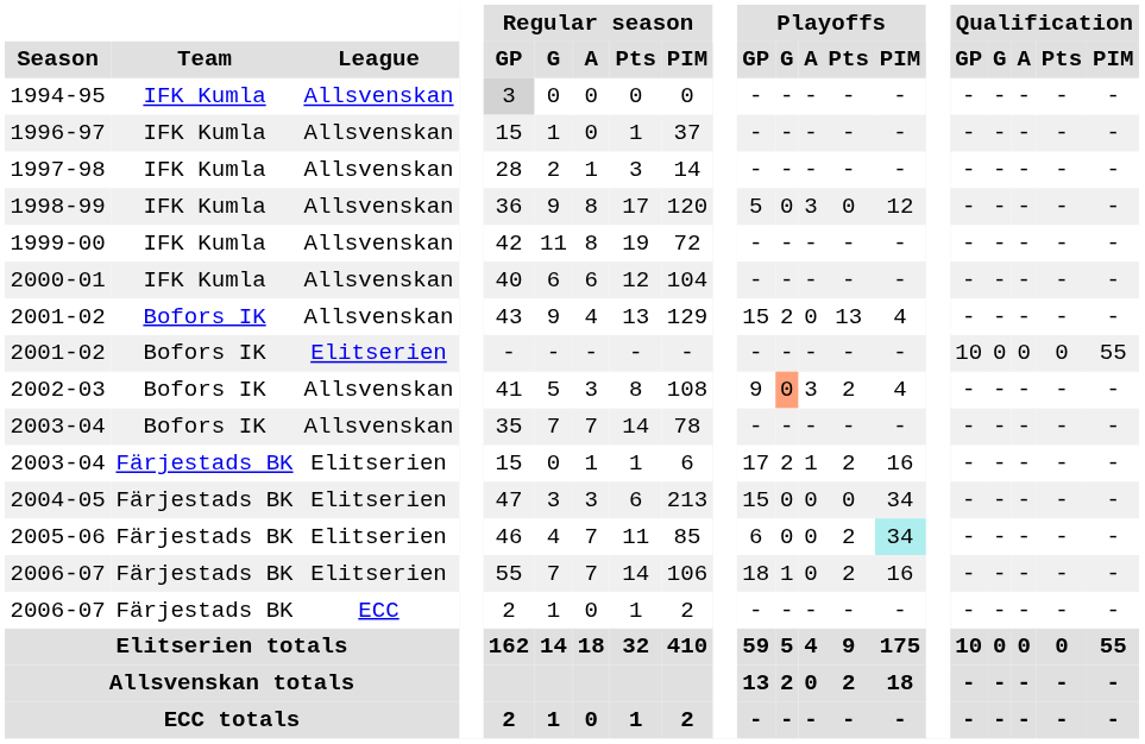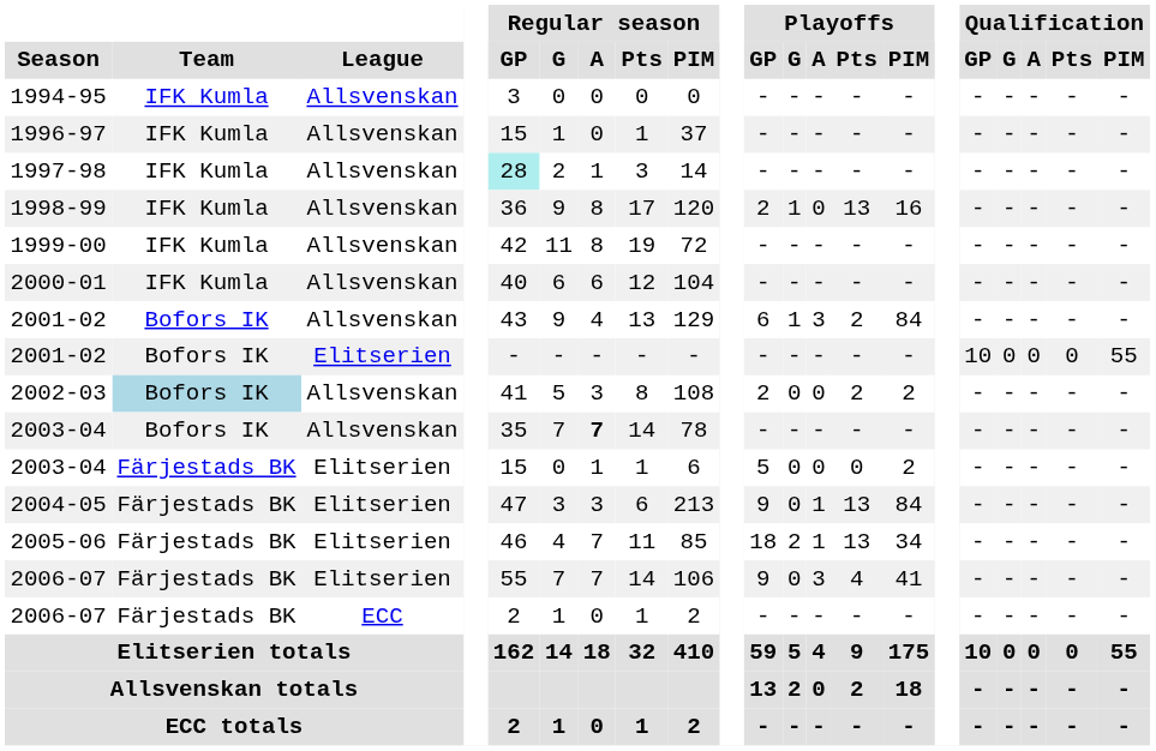1994-95 | Regular season / GP: lightgrey background -> no background
1997-98 | Regular season / GP: no background -> paleturquoise background
1998-99 | Playoffs / GP: 5 -> 2
1998-99 | Playoffs / G: 0 -> 1
1998-99 | Playoffs / A: 3 -> 0
1998-99 | Playoffs / Pts: 0 -> 13
1998-99 | Playoffs / PIM: 12 -> 16
2001-02 / Allsvenskan | Playoffs / GP: 15 -> 6
2001-02 / Allsvenskan | Playoffs / G: 2 -> 1
2001-02 / Allsvenskan | Playoffs / A: 0 -> 3
2001-02 / Allsvenskan | Playoffs / Pts: 13 -> 2
2001-02 / Allsvenskan | Playoffs / PIM: 4 -> 84
2002-03 | Team: no background -> lightblue background
2002-03 | Playoffs / GP: 9 -> 2
2002-03 | Playoffs / G: lightsalmon background -> no background
2002-03 | Playoffs / A: 3 -> 0
2002-03 | Playoffs / PIM: 4 -> 2
2003-04 / Allsvenskan | Regular season / A: normal -> bold
2003-04 / Elitserien | Playoffs / GP: 17 -> 5
2003-04 / Elitserien | Playoffs / G: 2 -> 0
2003-04 / Elitserien | Playoffs / A: 1 -> 0
2003-04 / Elitserien | Playoffs / Pts: 2 -> 0
2003-04 / Elitserien | Playoffs / PIM: 16 -> 2
2004-05 | Playoffs / GP: 15 -> 9
2004-05 | Playoffs / A: 0 -> 1
2004-05 | Playoffs / Pts: 0 -> 13
2004-05 | Playoffs / PIM: 34 -> 84
2005-06 | Playoffs / GP: 6 -> 18
2005-06 | Playoffs / G: 0 -> 2
2005-06 | Playoffs / A: 0 -> 1
2005-06 | Playoffs / Pts: 2 -> 13
2005-06 | Playoffs / PIM: paleturquoise background -> no background
2006-07 / Elitserien | Playoffs / GP: 18 -> 9
2006-07 / Elitserien | Playoffs / G: 1 -> 0
2006-07 / Elitserien | Playoffs / A: 0 -> 3
2006-07 / Elitserien | Playoffs / Pts: 2 -> 4
2006-07 / Elitserien | Playoffs / PIM: 16 -> 41
